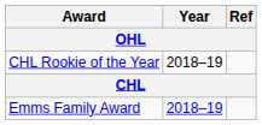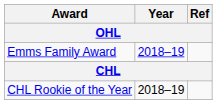rows swapped: Emms Family Award <-> CHL Rookie of the Year
